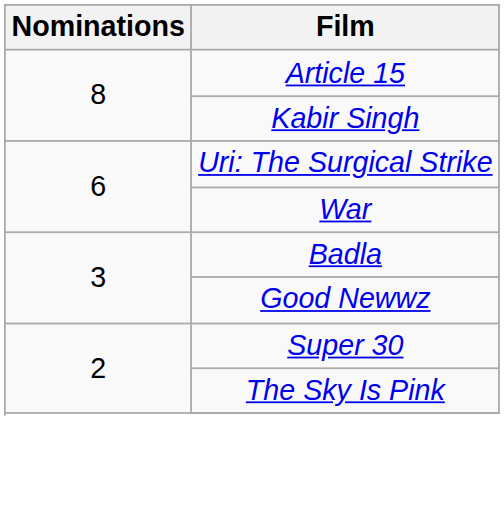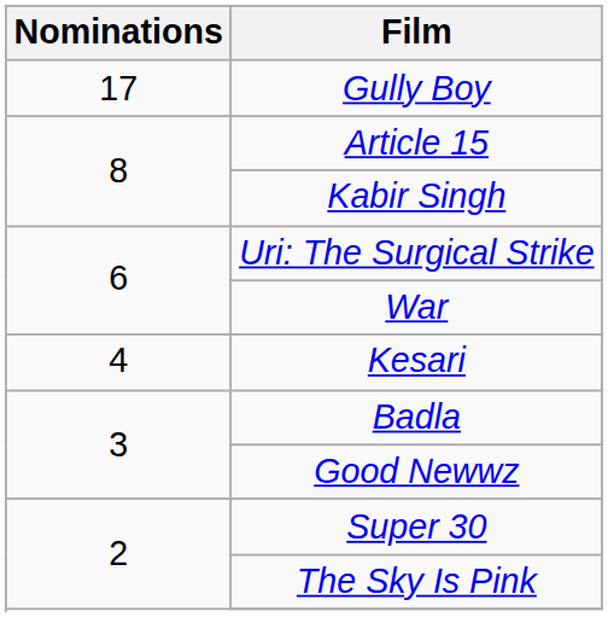+ row: 17 | Gully Boy
+ row: 4 | Kesari
